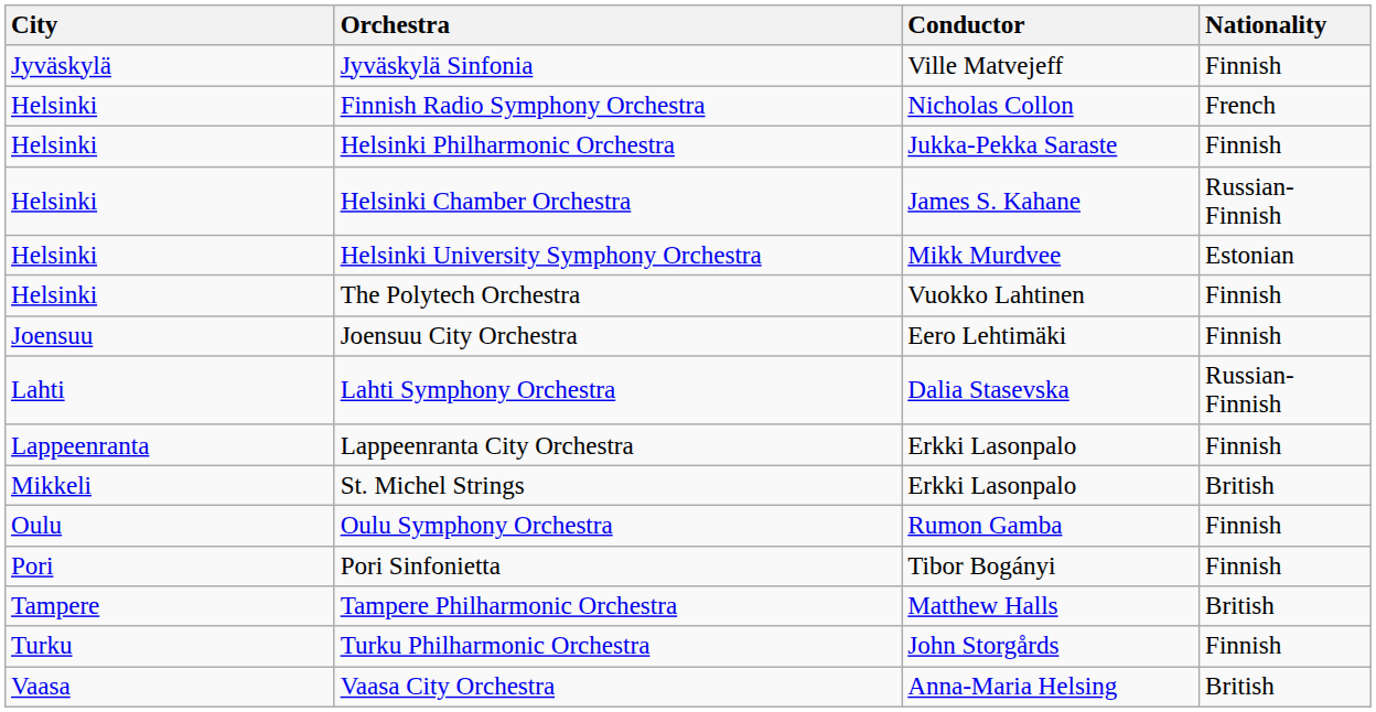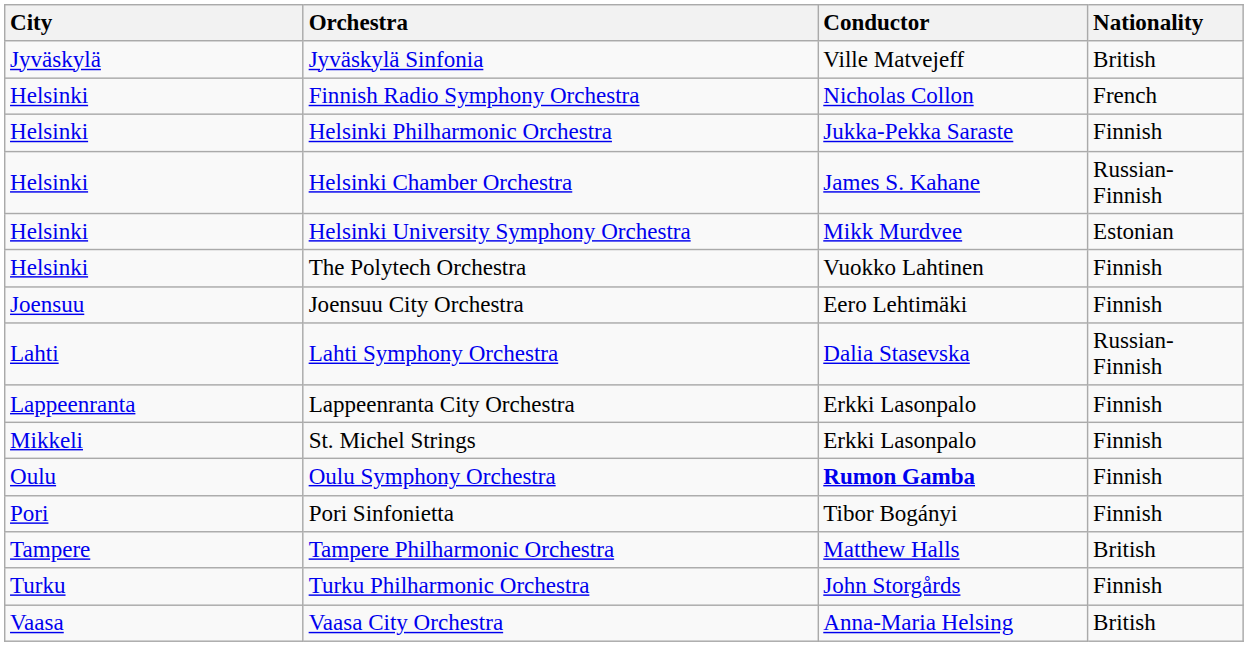Jyväskylä Sinfonia | Nationality: Finnish -> British
St. Michel Strings | Nationality: British -> Finnish
Oulu Symphony Orchestra | Conductor: normal -> bold
